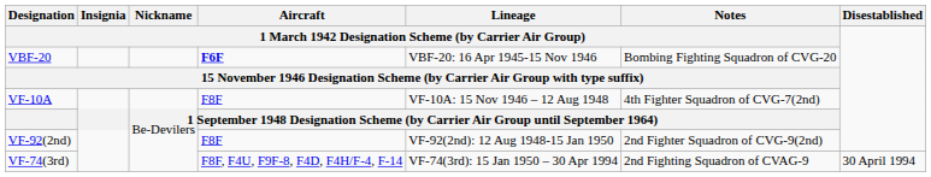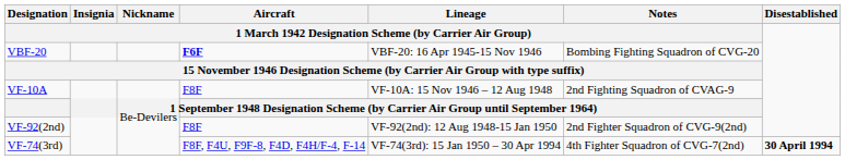VF-10A | column 6: 4th Fighter Squadron of CVG-7(2nd) -> 2nd Fighting Squadron of CVAG-9
VF-74(3rd) | column 6: 2nd Fighting Squadron of CVAG-9 -> 4th Fighter Squadron of CVG-7(2nd)
VF-74(3rd) | Disestablished: normal -> bold
